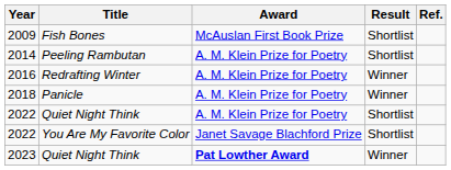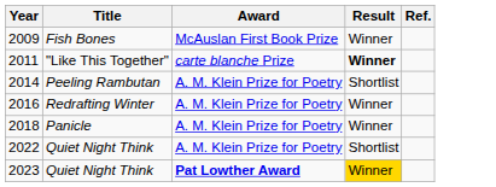2009 | Result: Shortlist -> Winner
+ row: 2011 | "Like This Together" | carte blanche Prize | Winner
- row: 2022 | You Are My Favorite Color | Janet Savage Blachford Prize | Shortlist
2023 | Result: no background -> gold background
